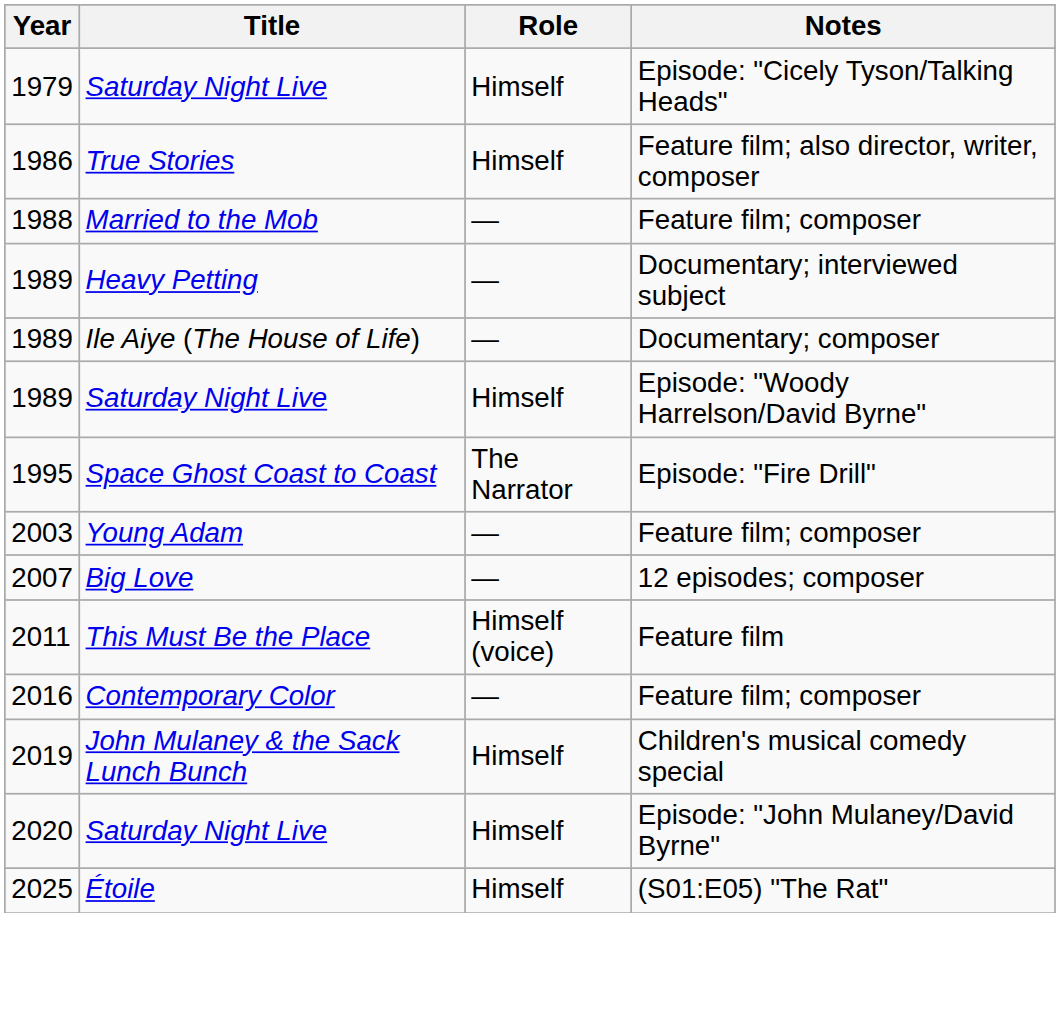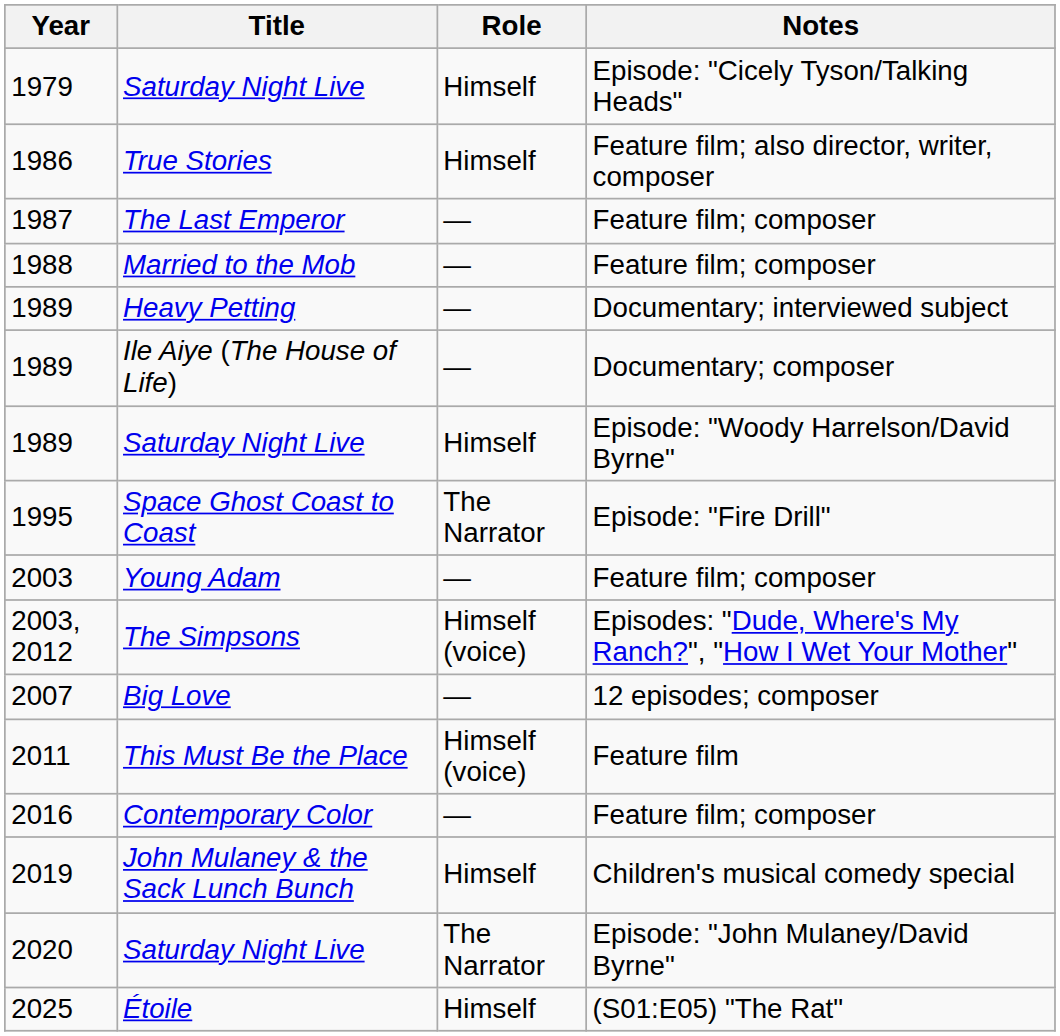+ row: 1987 | The Last Emperor | — | Feature film; composer
+ row: 2003, 2012 | The Simpsons | Himself (voice) | Episodes: "Dude, Where's My Ranch?", "How I Wet Your Mother"
2020 | Role: Himself -> The Narrator
